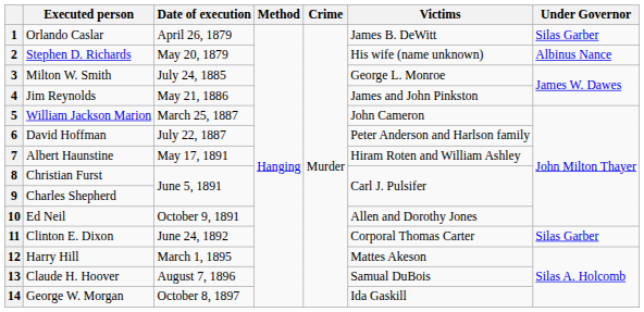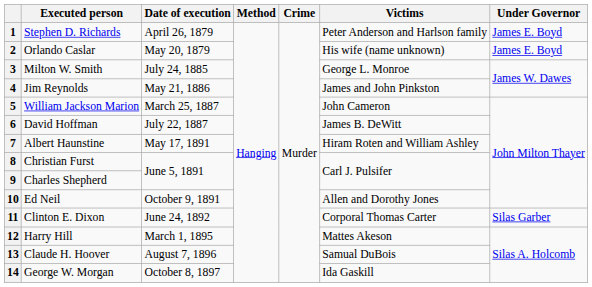1 | Executed person: Orlando Caslar -> Stephen D. Richards
1 | Victims: James B. DeWitt -> Peter Anderson and Harlson family
1 | Under Governor: Silas Garber -> James E. Boyd
2 | Executed person: Stephen D. Richards -> Orlando Caslar
2 | Under Governor: Albinus Nance -> James E. Boyd
6 | Victims: Peter Anderson and Harlson family -> James B. DeWitt
